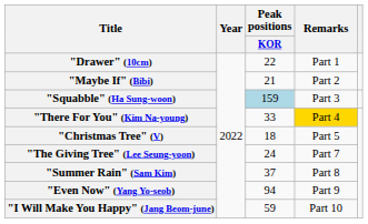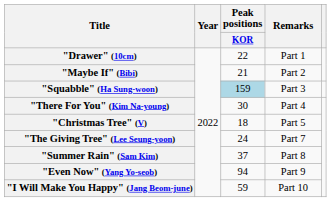"There For You" (Kim Na-young) | Peak positions / KOR: 33 -> 30
"There For You" (Kim Na-young) | Remarks: gold background -> no background
